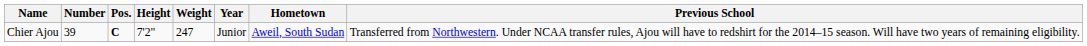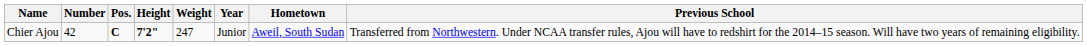Chier Ajou | Number: 39 -> 42
Chier Ajou | Height: normal -> bold
